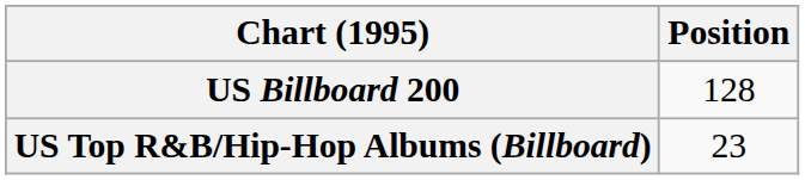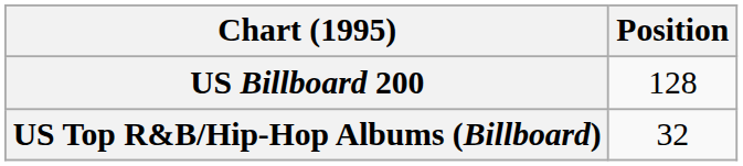US Top R&B/Hip-Hop Albums (Billboard) | Position: 23 -> 32
